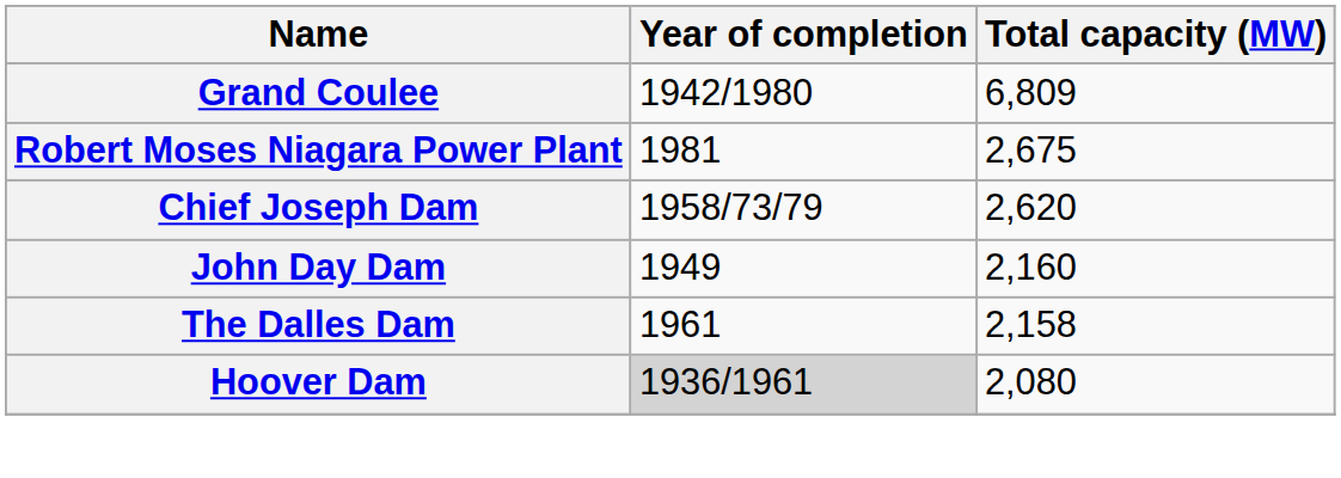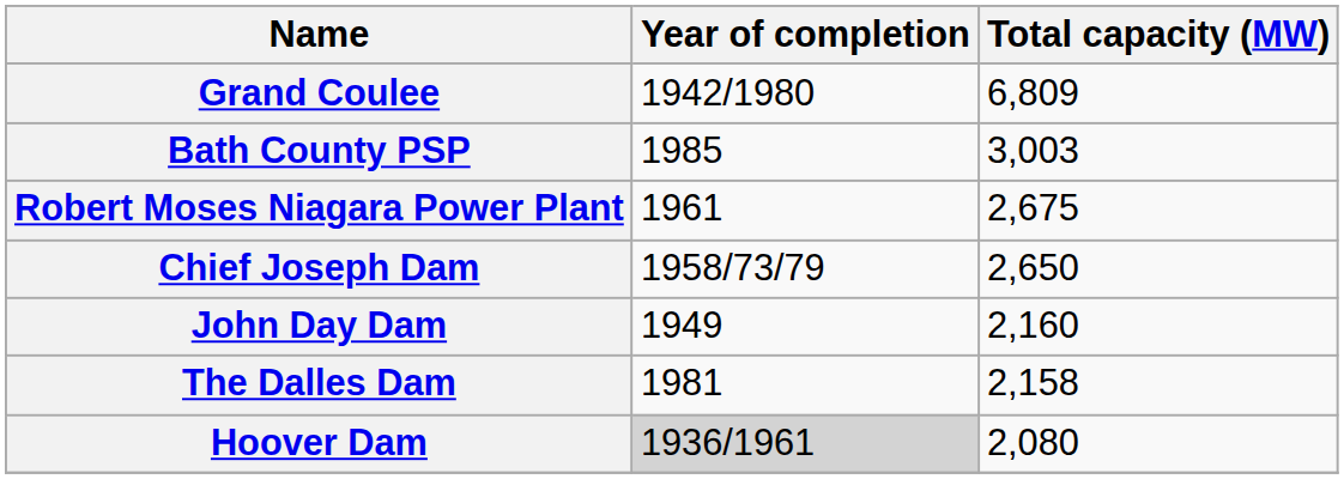+ row: Bath County PSP | 1985 | 3,003
Robert Moses Niagara Power Plant | Year of completion: 1981 -> 1961
Chief Joseph Dam | Total capacity (MW): 2,620 -> 2,650
The Dalles Dam | Year of completion: 1961 -> 1981
